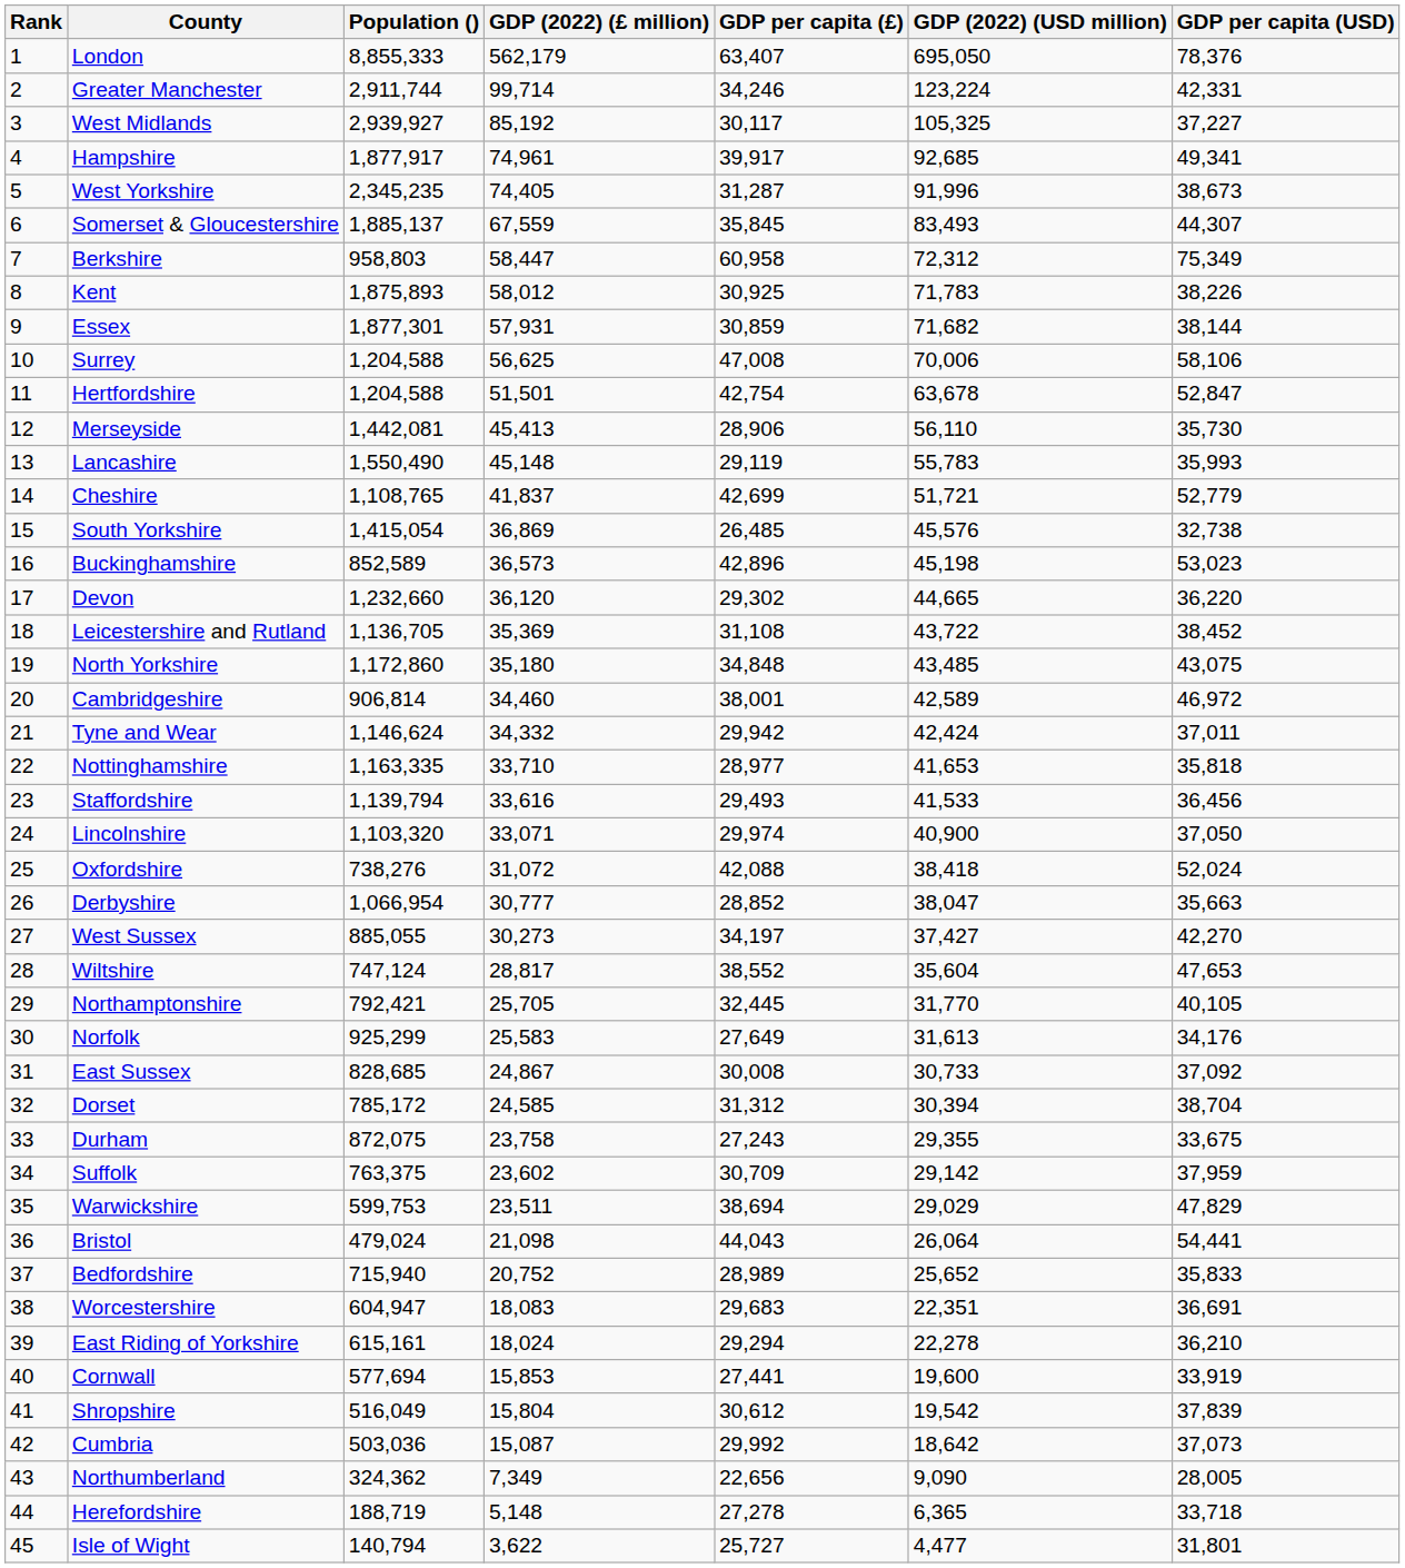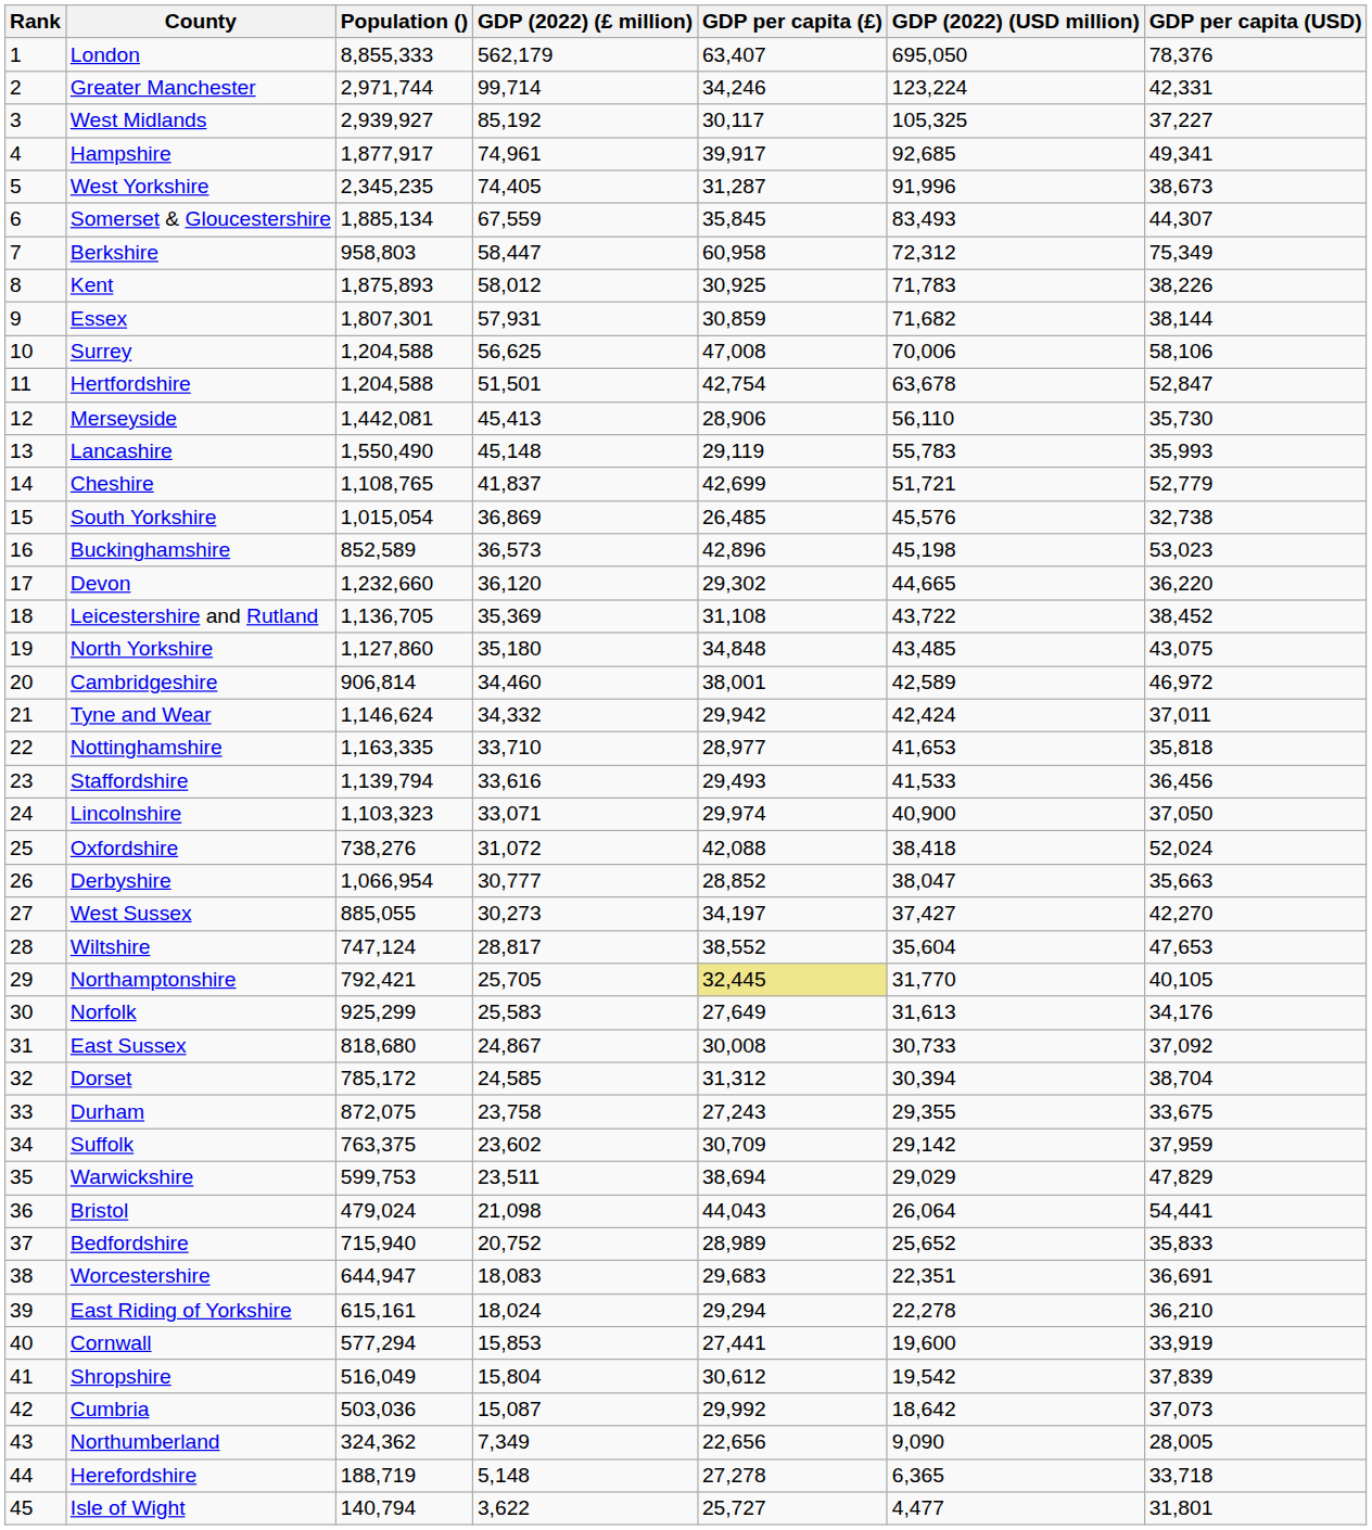Greater Manchester | Population (): 2,911,744 -> 2,971,744
Somerset & Gloucestershire | Population (): 1,885,137 -> 1,885,134
Essex | Population (): 1,877,301 -> 1,807,301
South Yorkshire | Population (): 1,415,054 -> 1,015,054
North Yorkshire | Population (): 1,172,860 -> 1,127,860
Lincolnshire | Population (): 1,103,320 -> 1,103,323
Northamptonshire | GDP per capita (£): no background -> khaki background
East Sussex | Population (): 828,685 -> 818,680
Worcestershire | Population (): 604,947 -> 644,947
Cornwall | Population (): 577,694 -> 577,294
